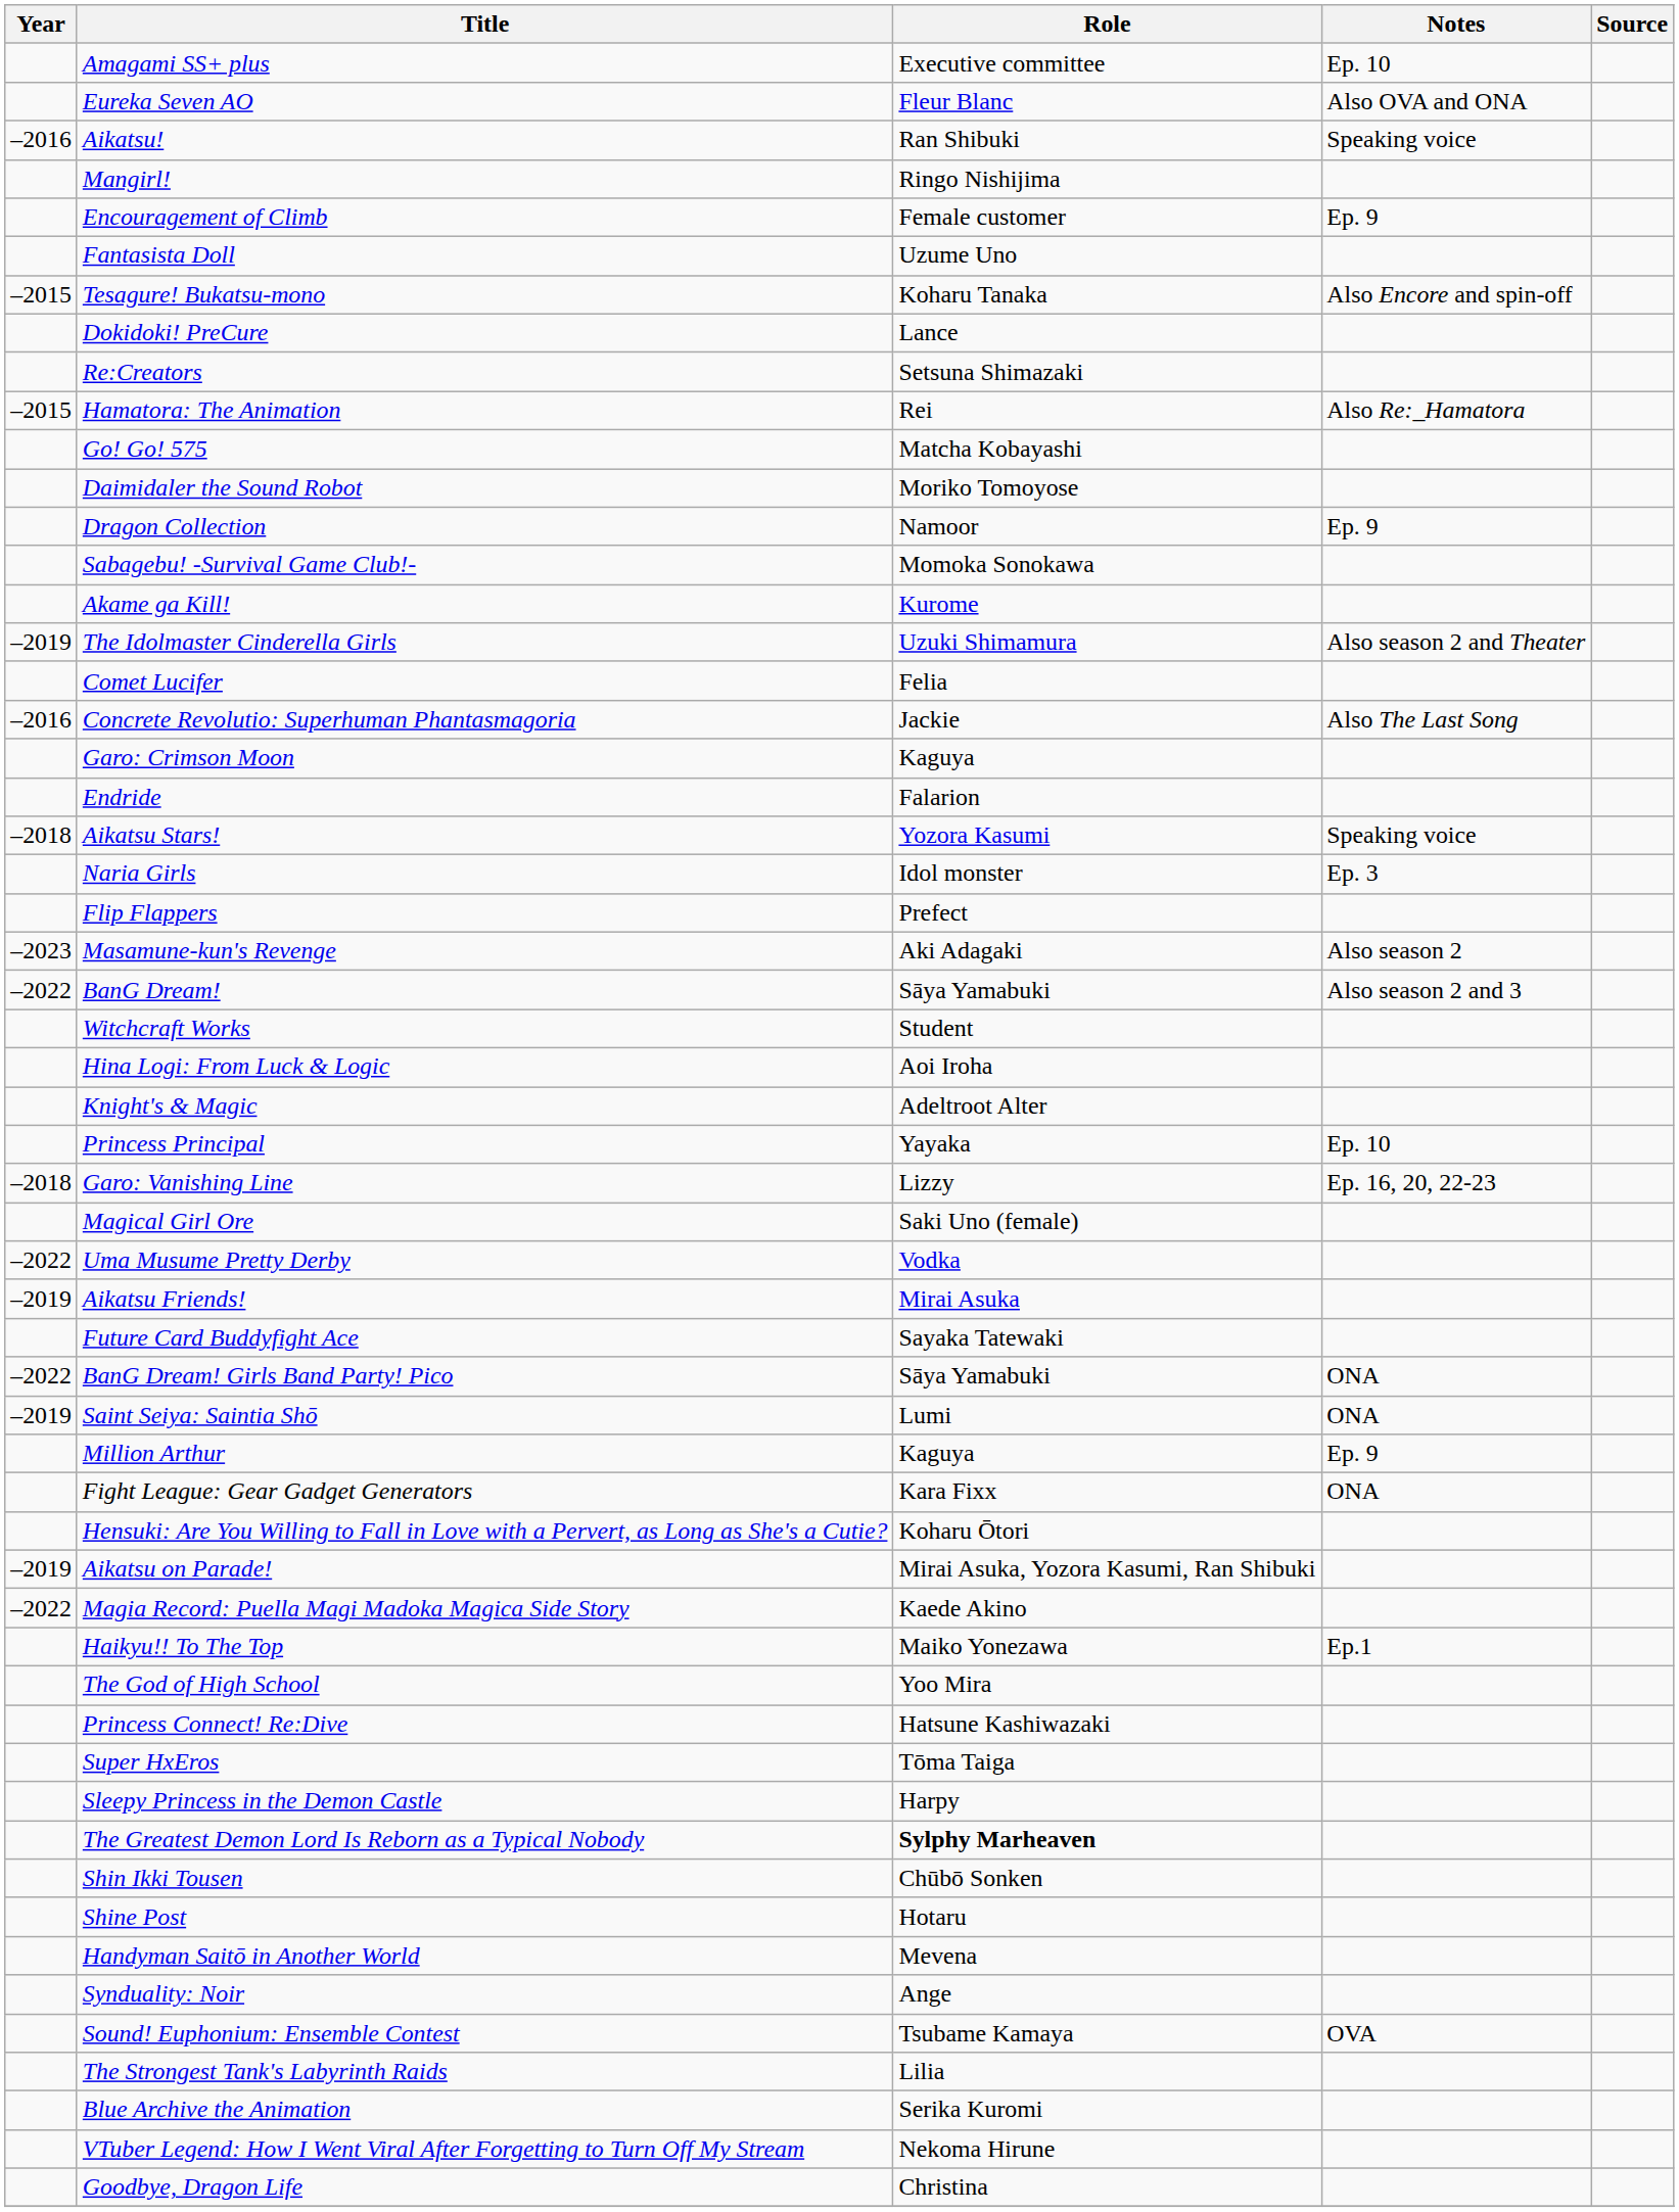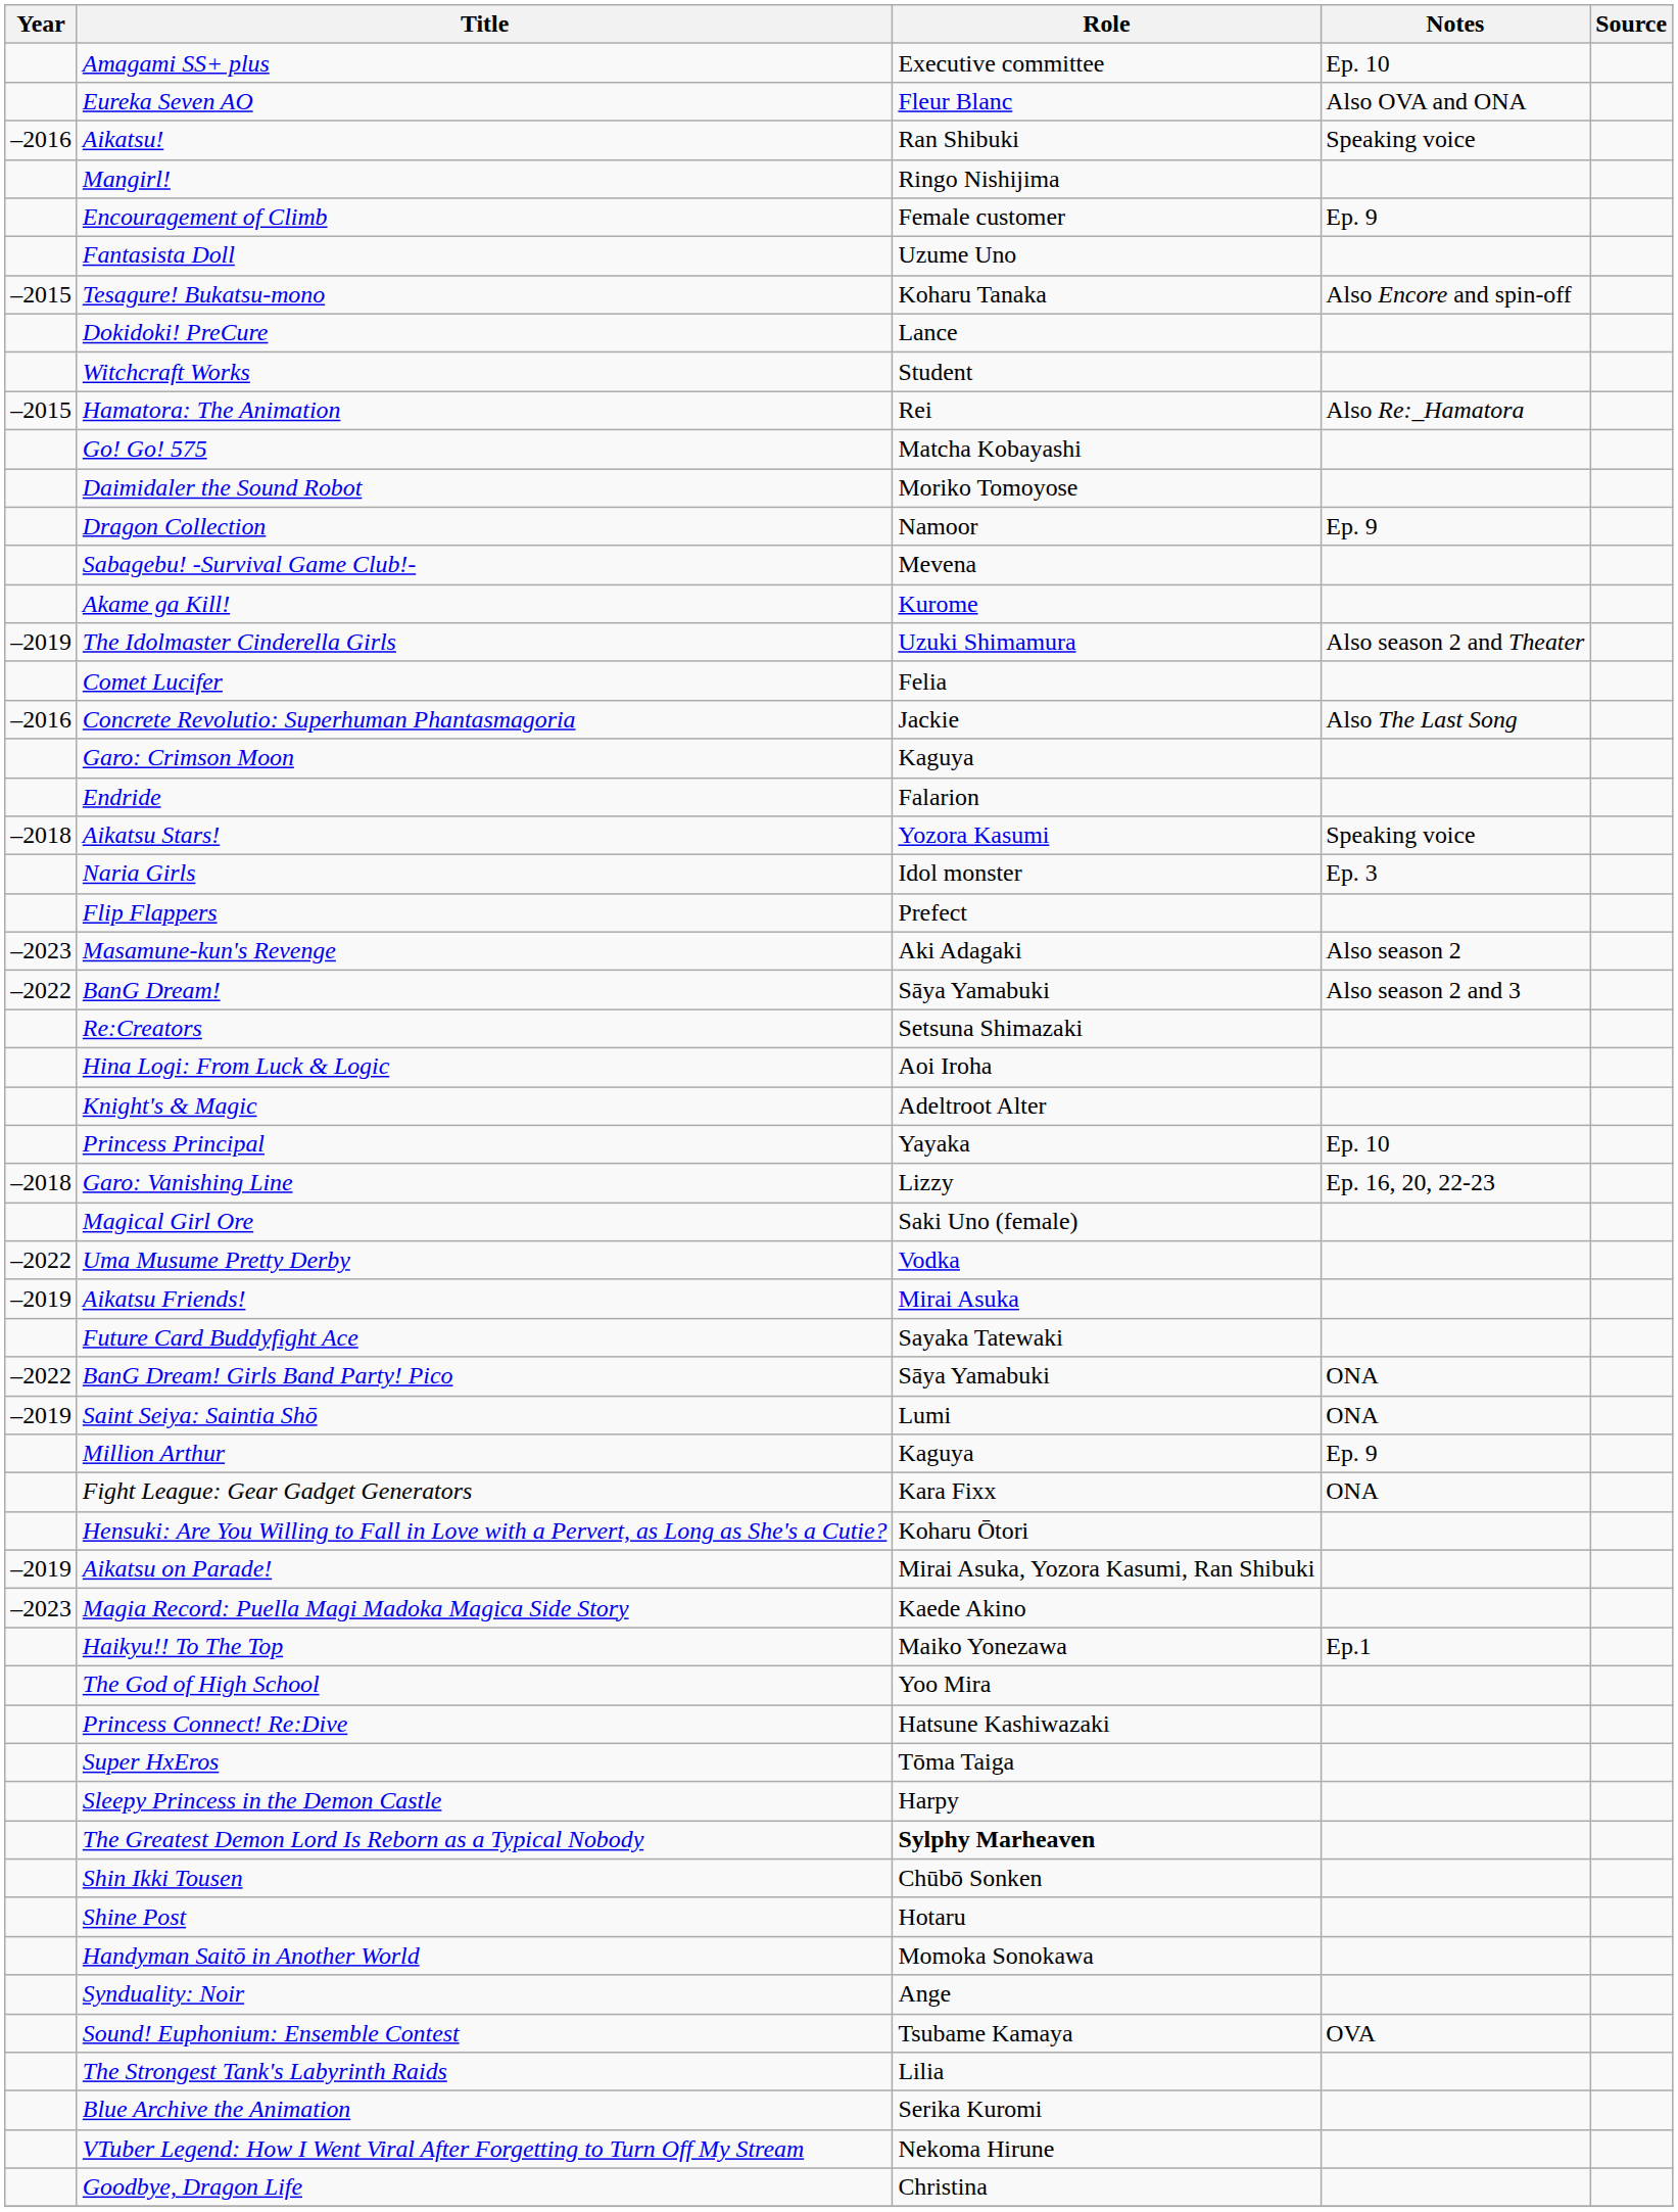rows swapped: Witchcraft Works <-> Re:Creators
Sabagebu! -Survival Game Club!- | Role: Momoka Sonokawa -> Mevena
Magia Record: Puella Magi Madoka Magica Side Story | Year: –2022 -> –2023
Handyman Saitō in Another World | Role: Mevena -> Momoka Sonokawa
